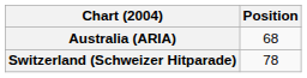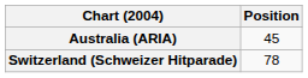Australia (ARIA) | Position: 68 -> 45
